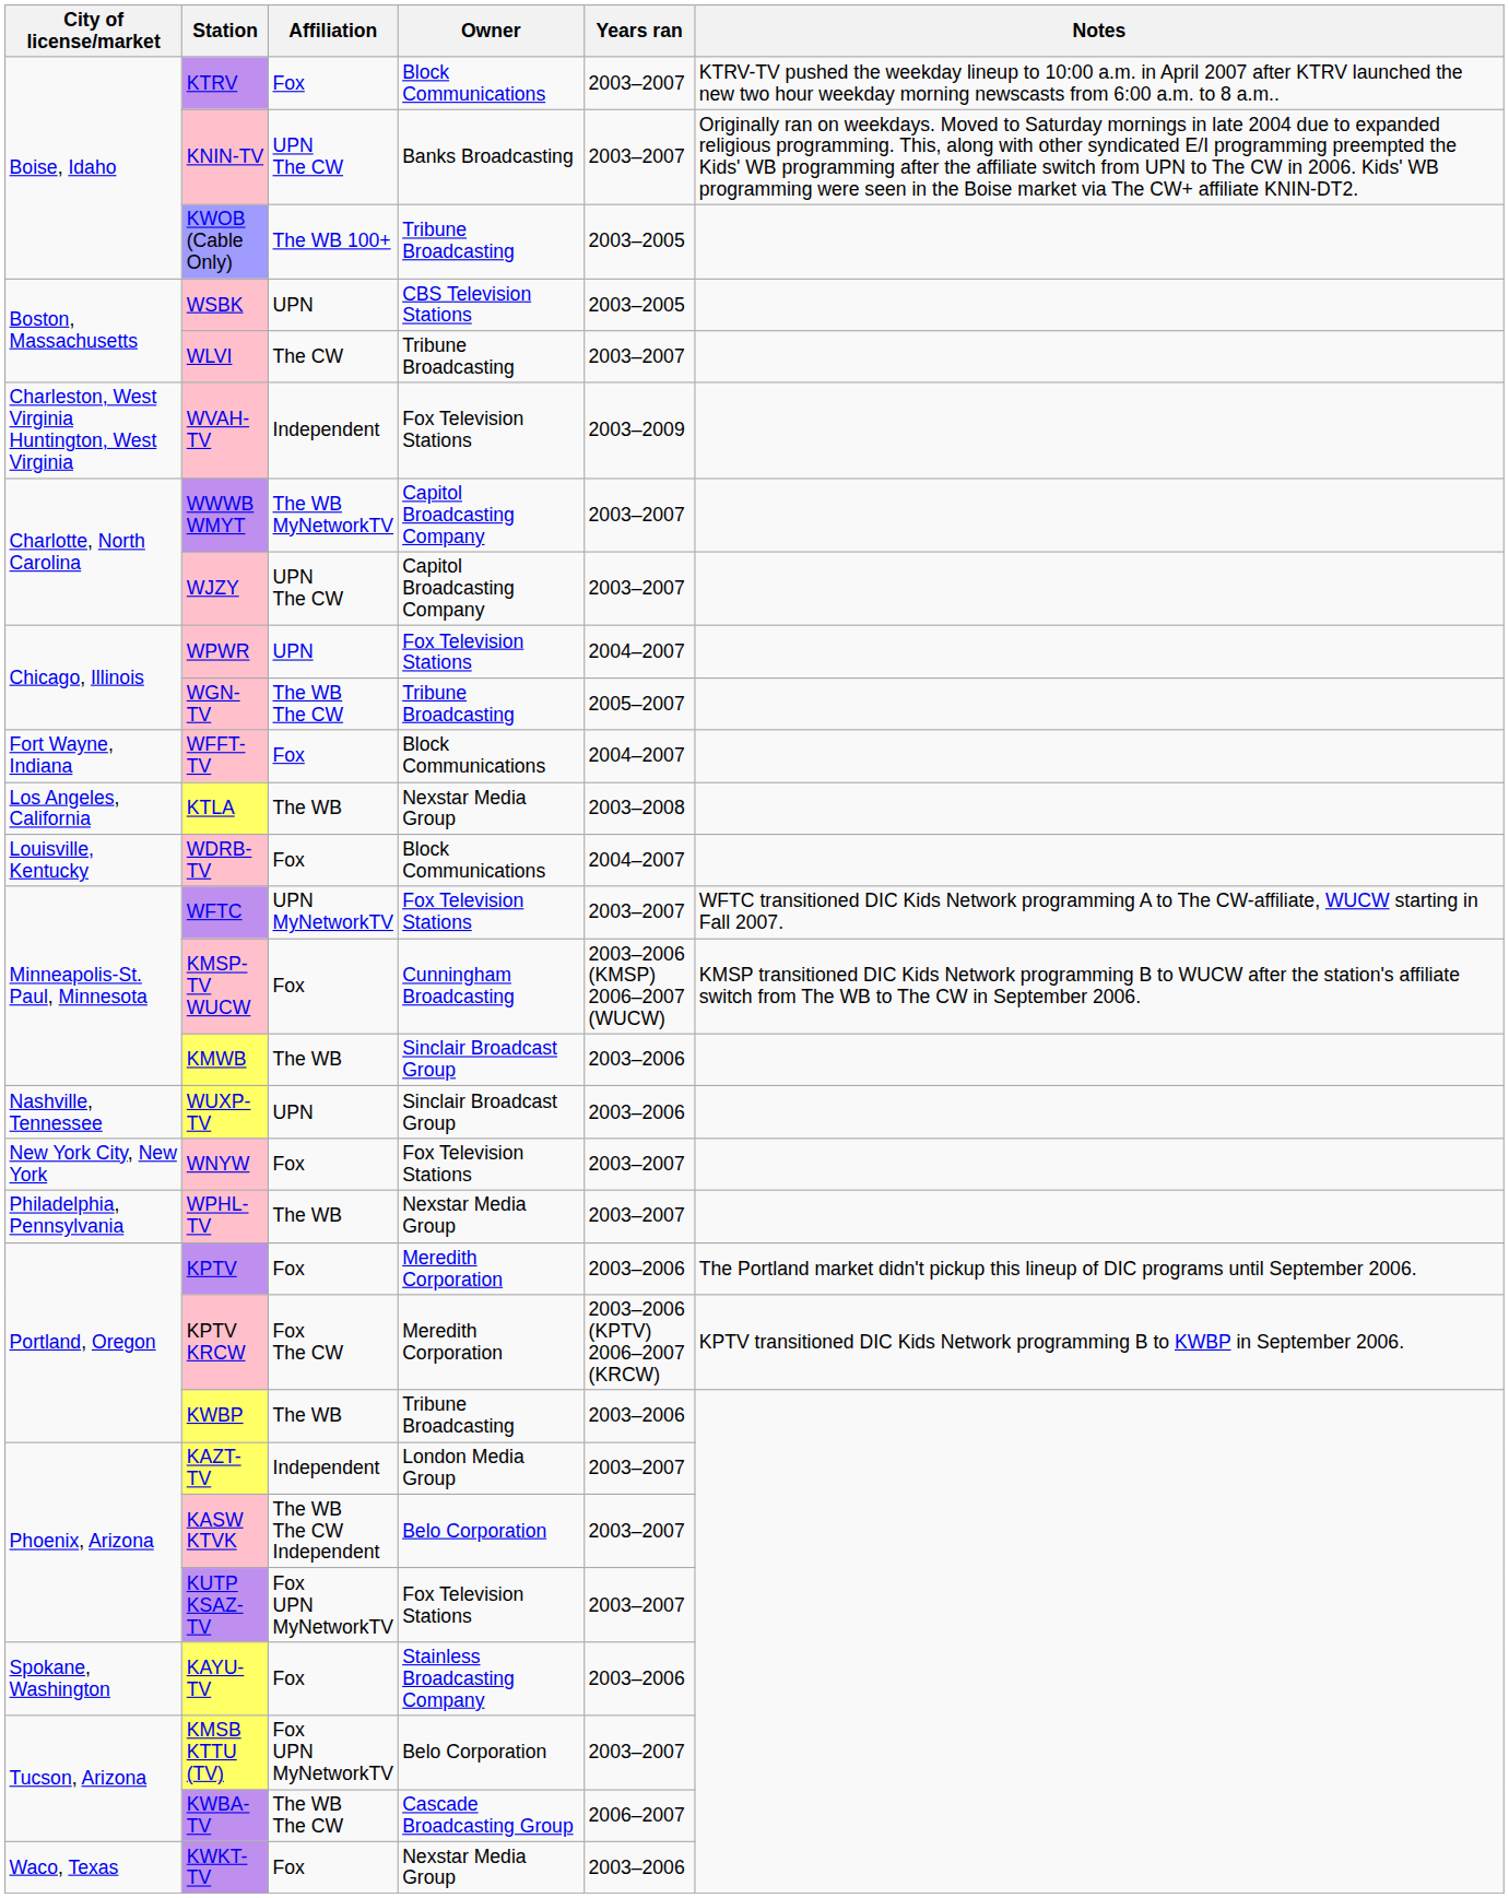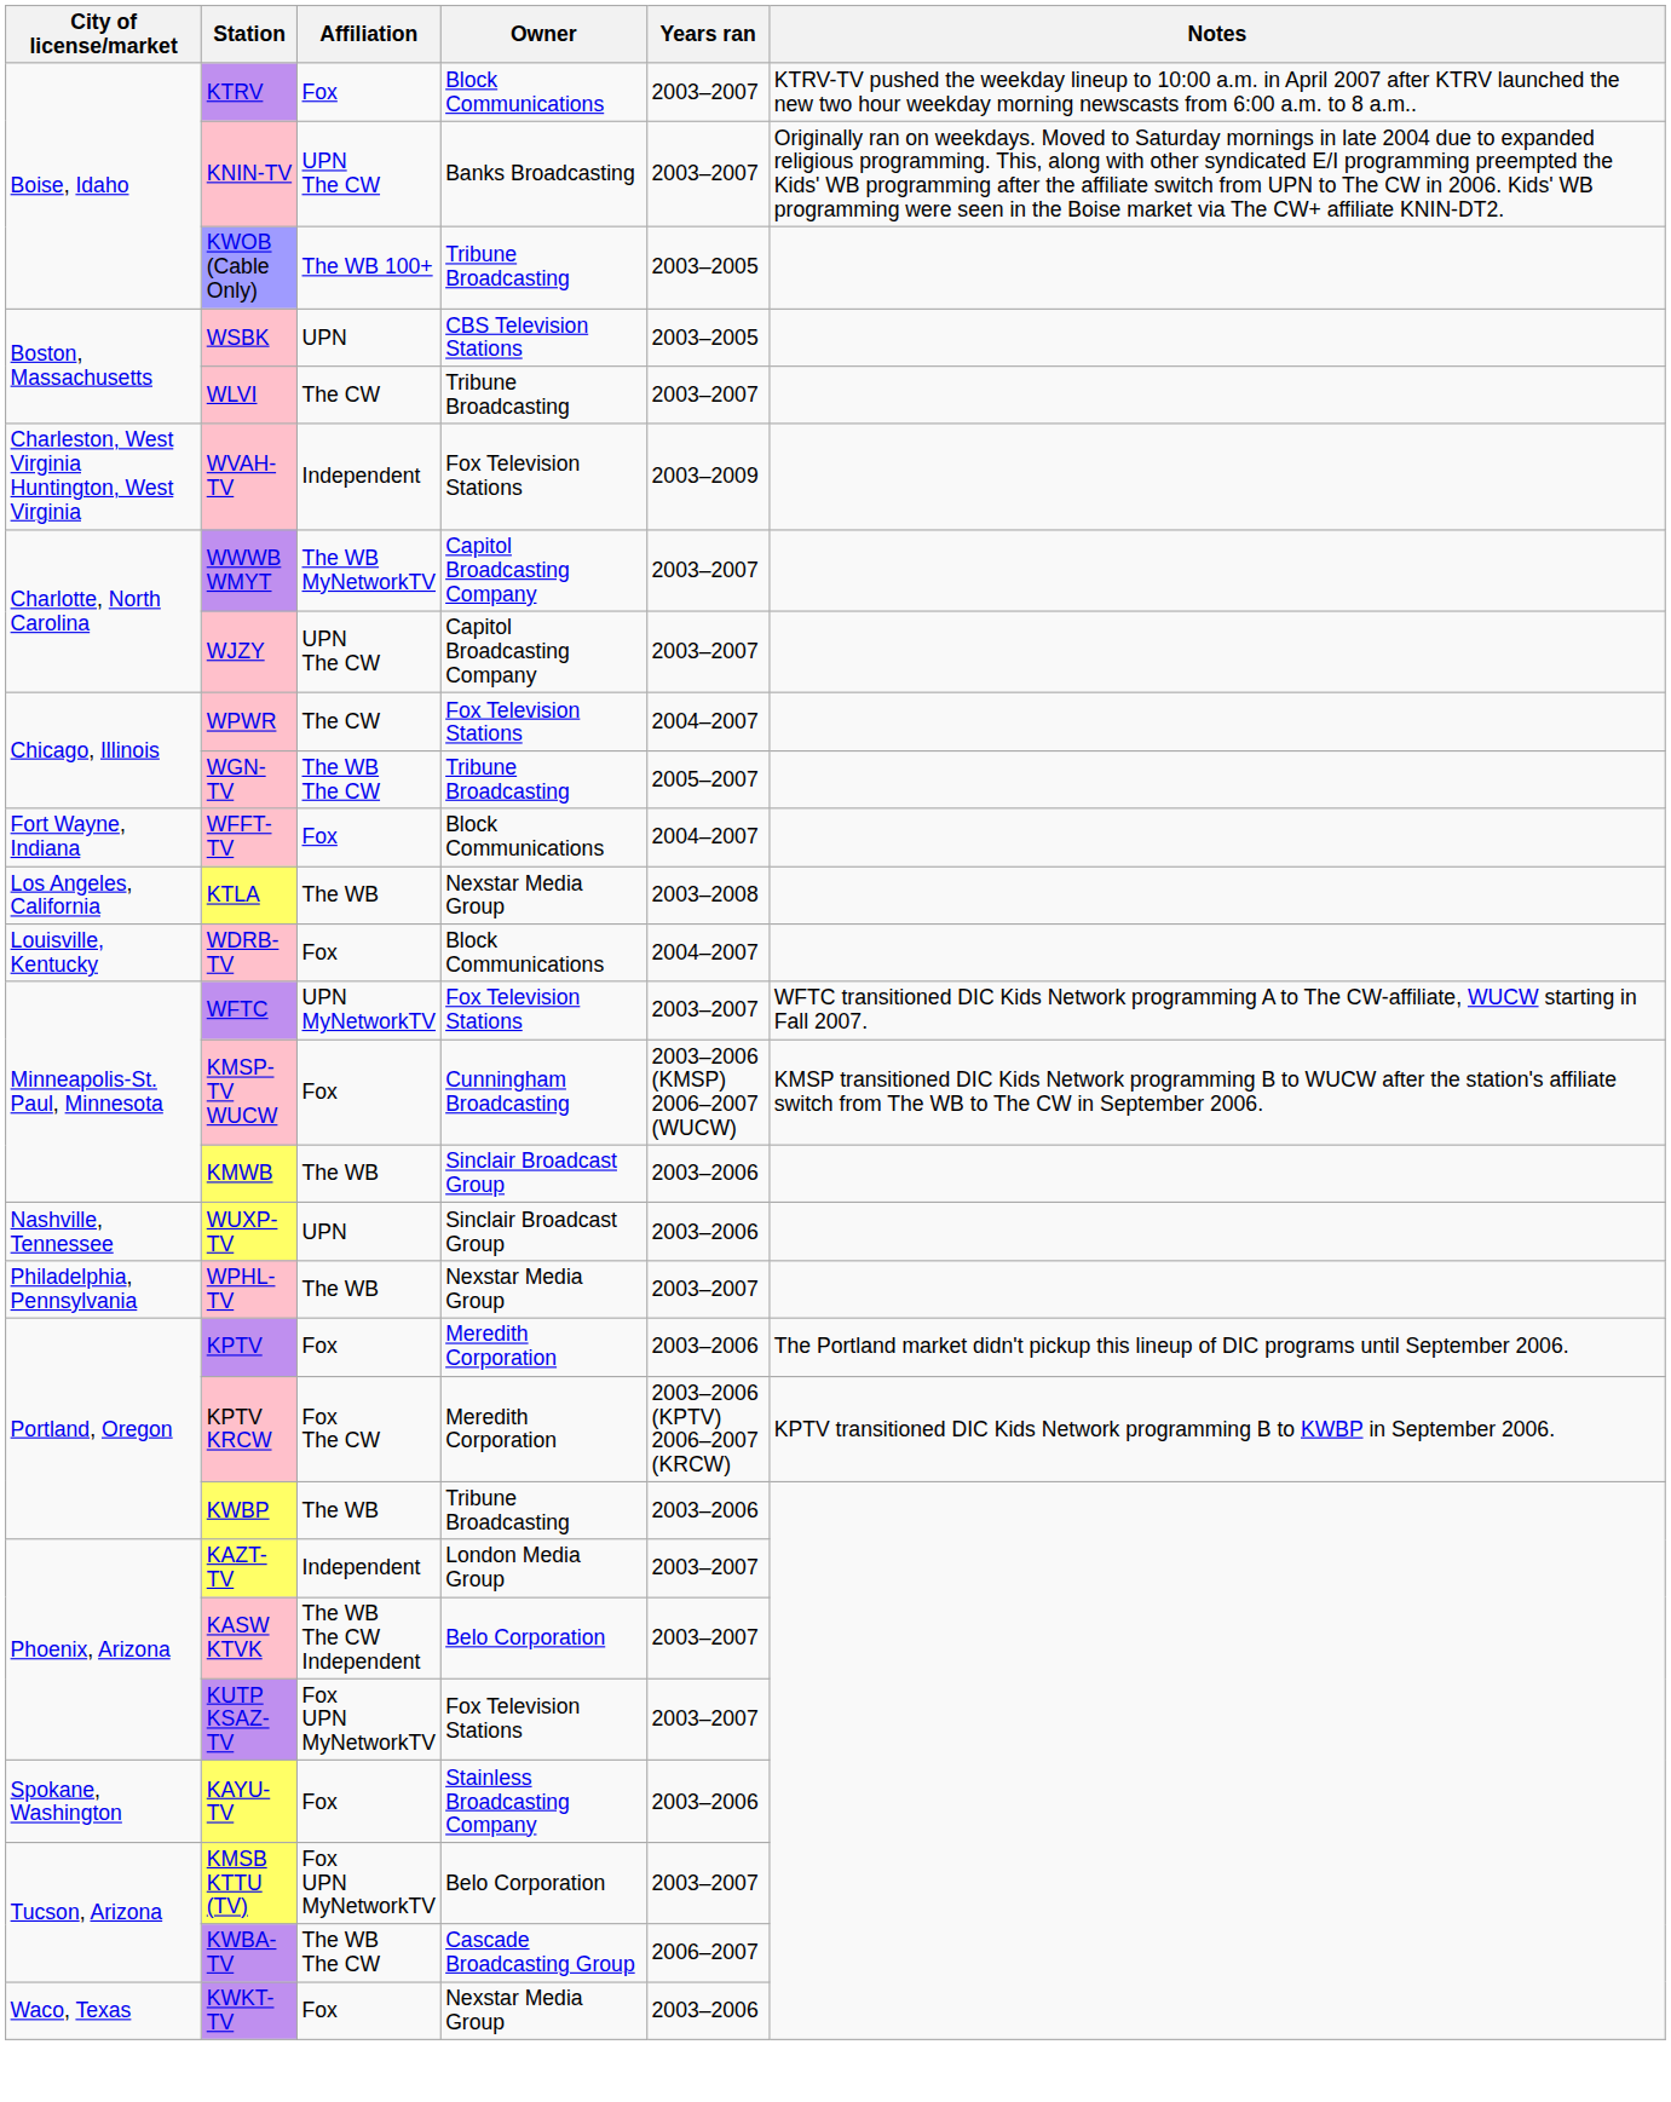WPWR | Affiliation: UPN -> The CW
- row: New York City, New York | WNYW | Fox | Fox Television Stations | 2003–2007
